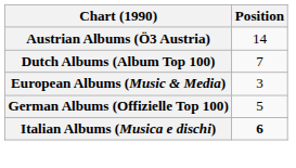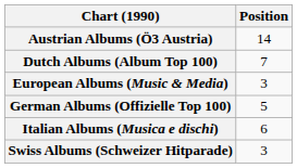Italian Albums (Musica e dischi) | Position: bold -> normal
+ row: Swiss Albums (Schweizer Hitparade) | 3
